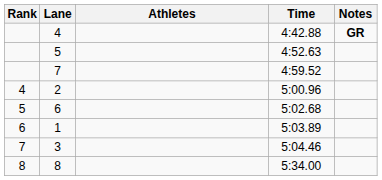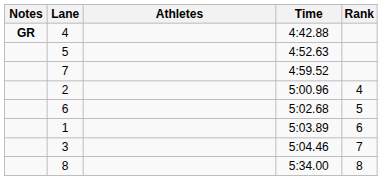columns swapped: Rank <-> Notes
